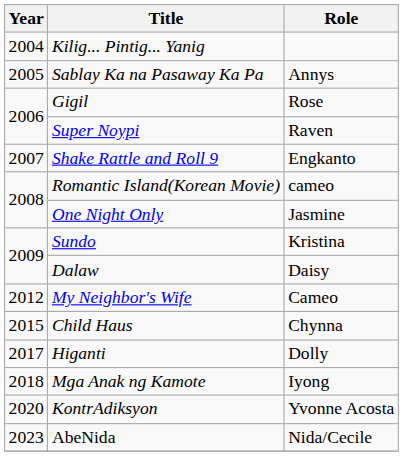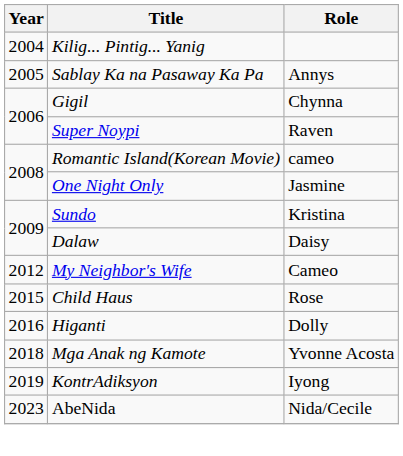Gigil | Role: Rose -> Chynna
- row: 2007 | Shake Rattle and Roll 9 | Engkanto
Child Haus | Role: Chynna -> Rose
Higanti | Year: 2017 -> 2016
Mga Anak ng Kamote | Role: Iyong -> Yvonne Acosta
KontrAdiksyon | Year: 2020 -> 2019
KontrAdiksyon | Role: Yvonne Acosta -> Iyong
